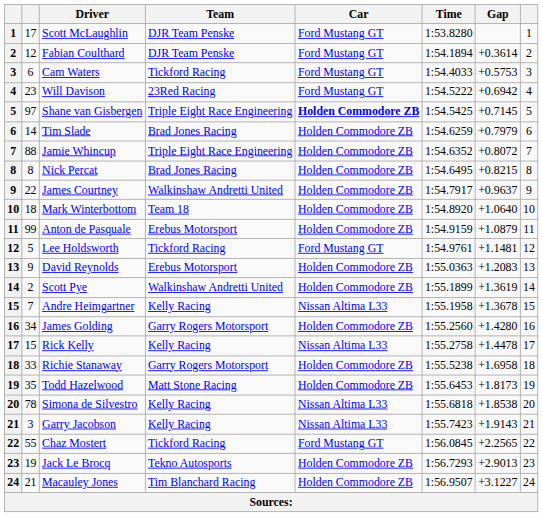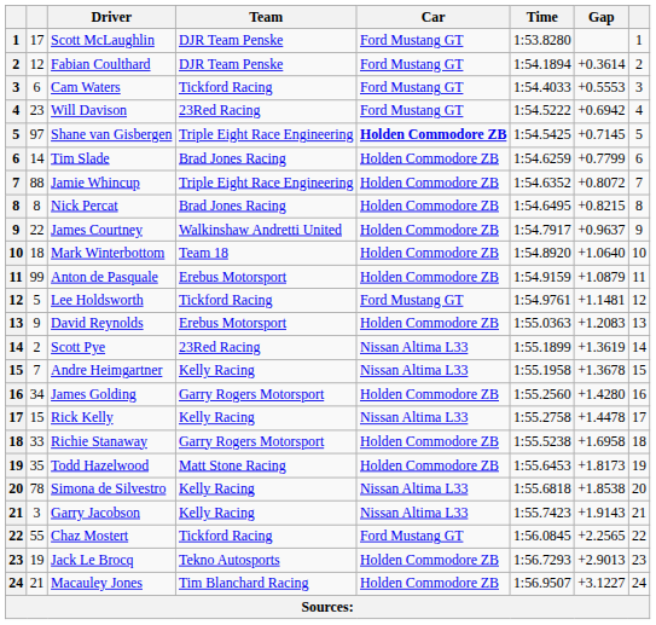Cam Waters | Gap: +0.5753 -> +0.5553
Tim Slade | Gap: +0.7979 -> +0.7799
Scott Pye | Team: Walkinshaw Andretti United -> 23Red Racing
Scott Pye | Car: Holden Commodore ZB -> Nissan Altima L33
